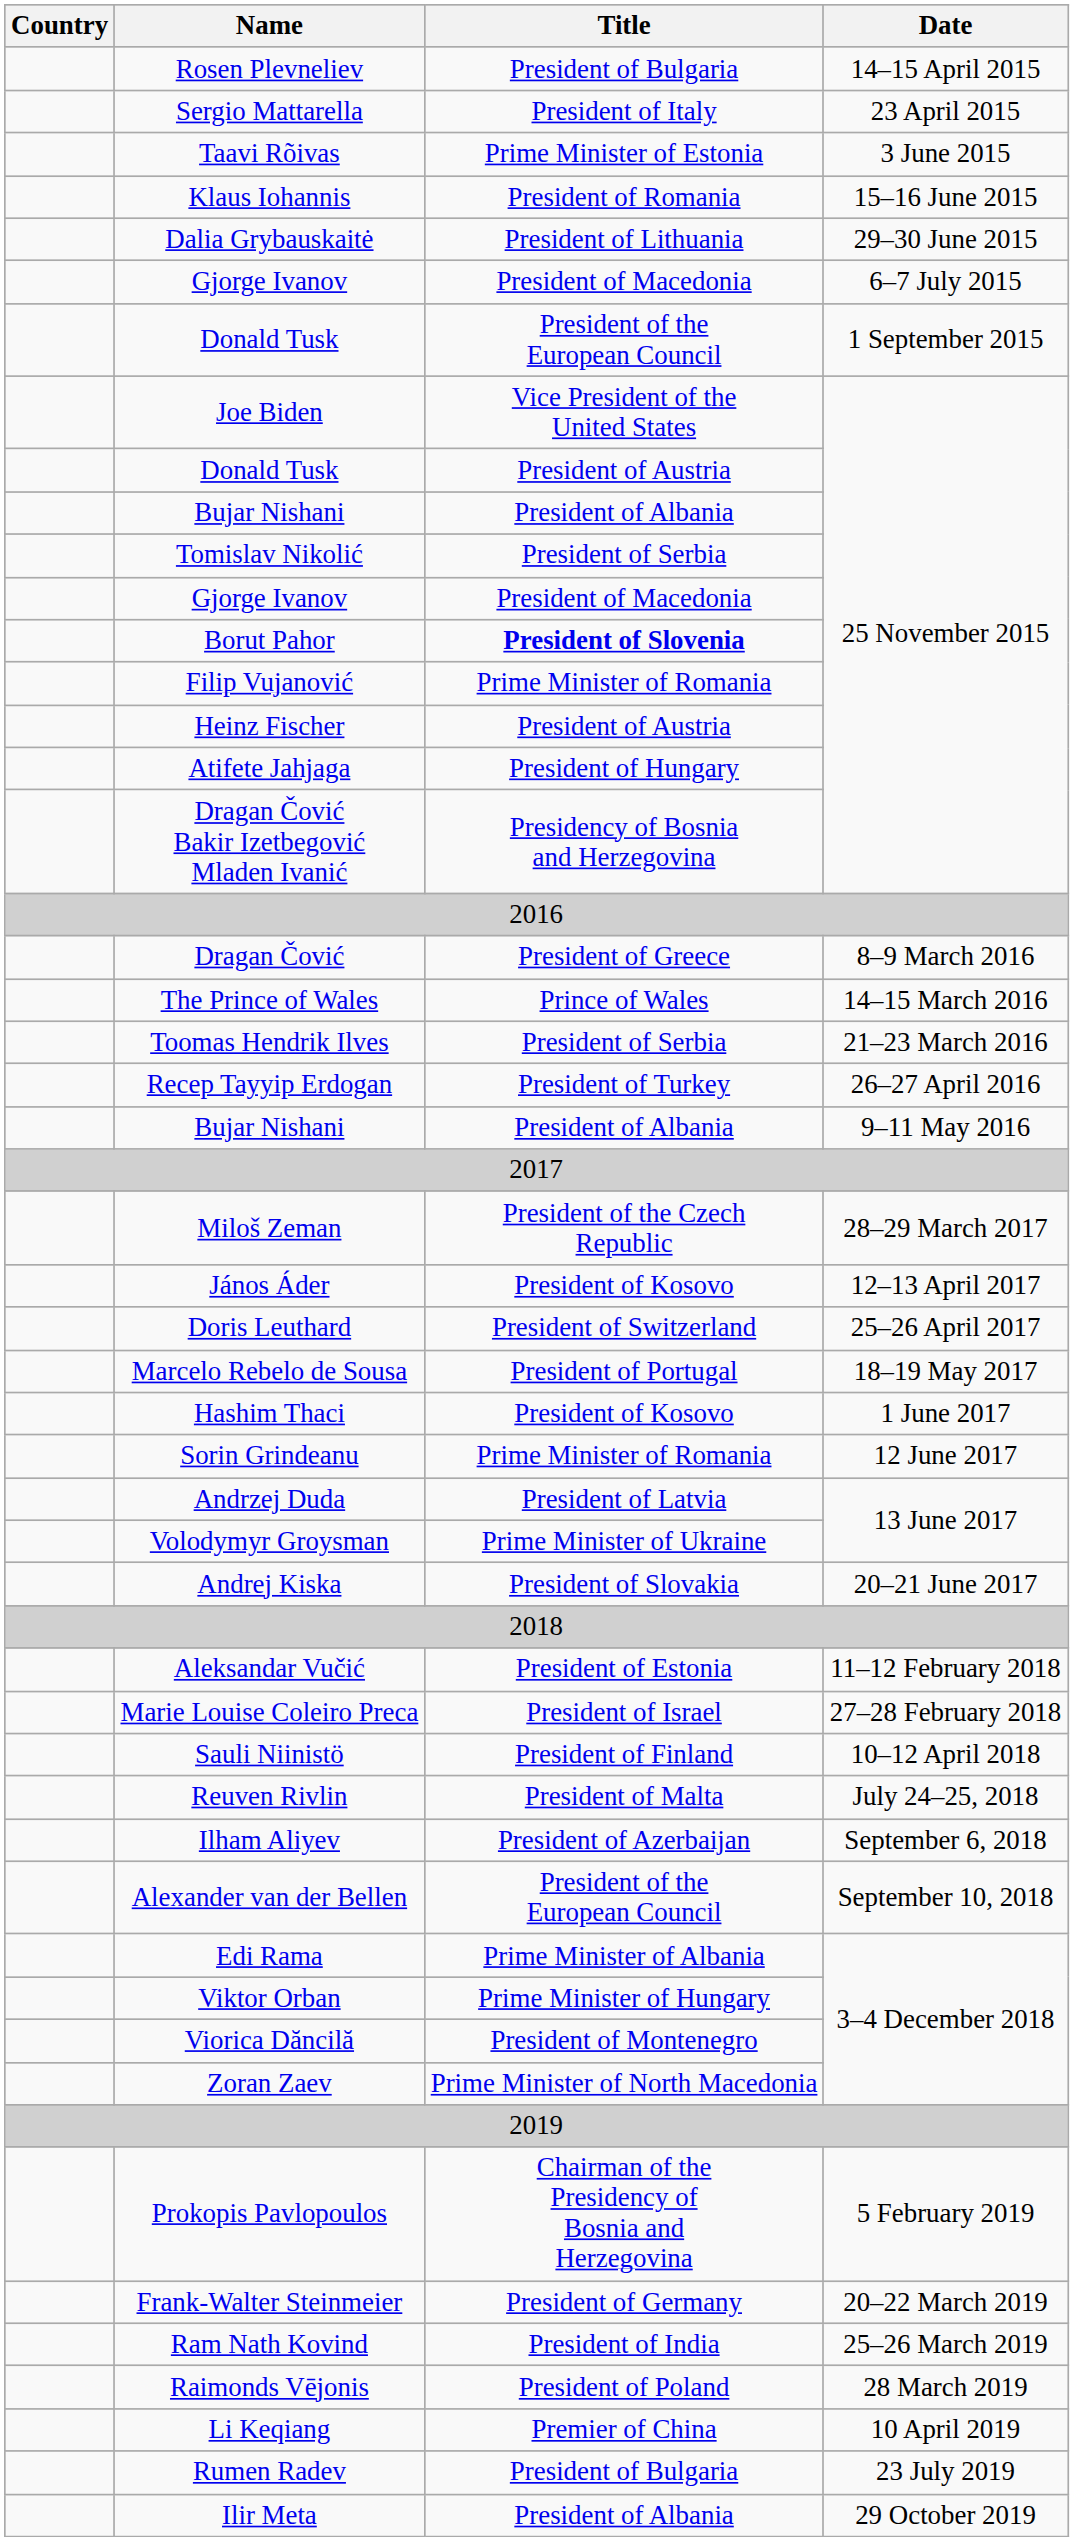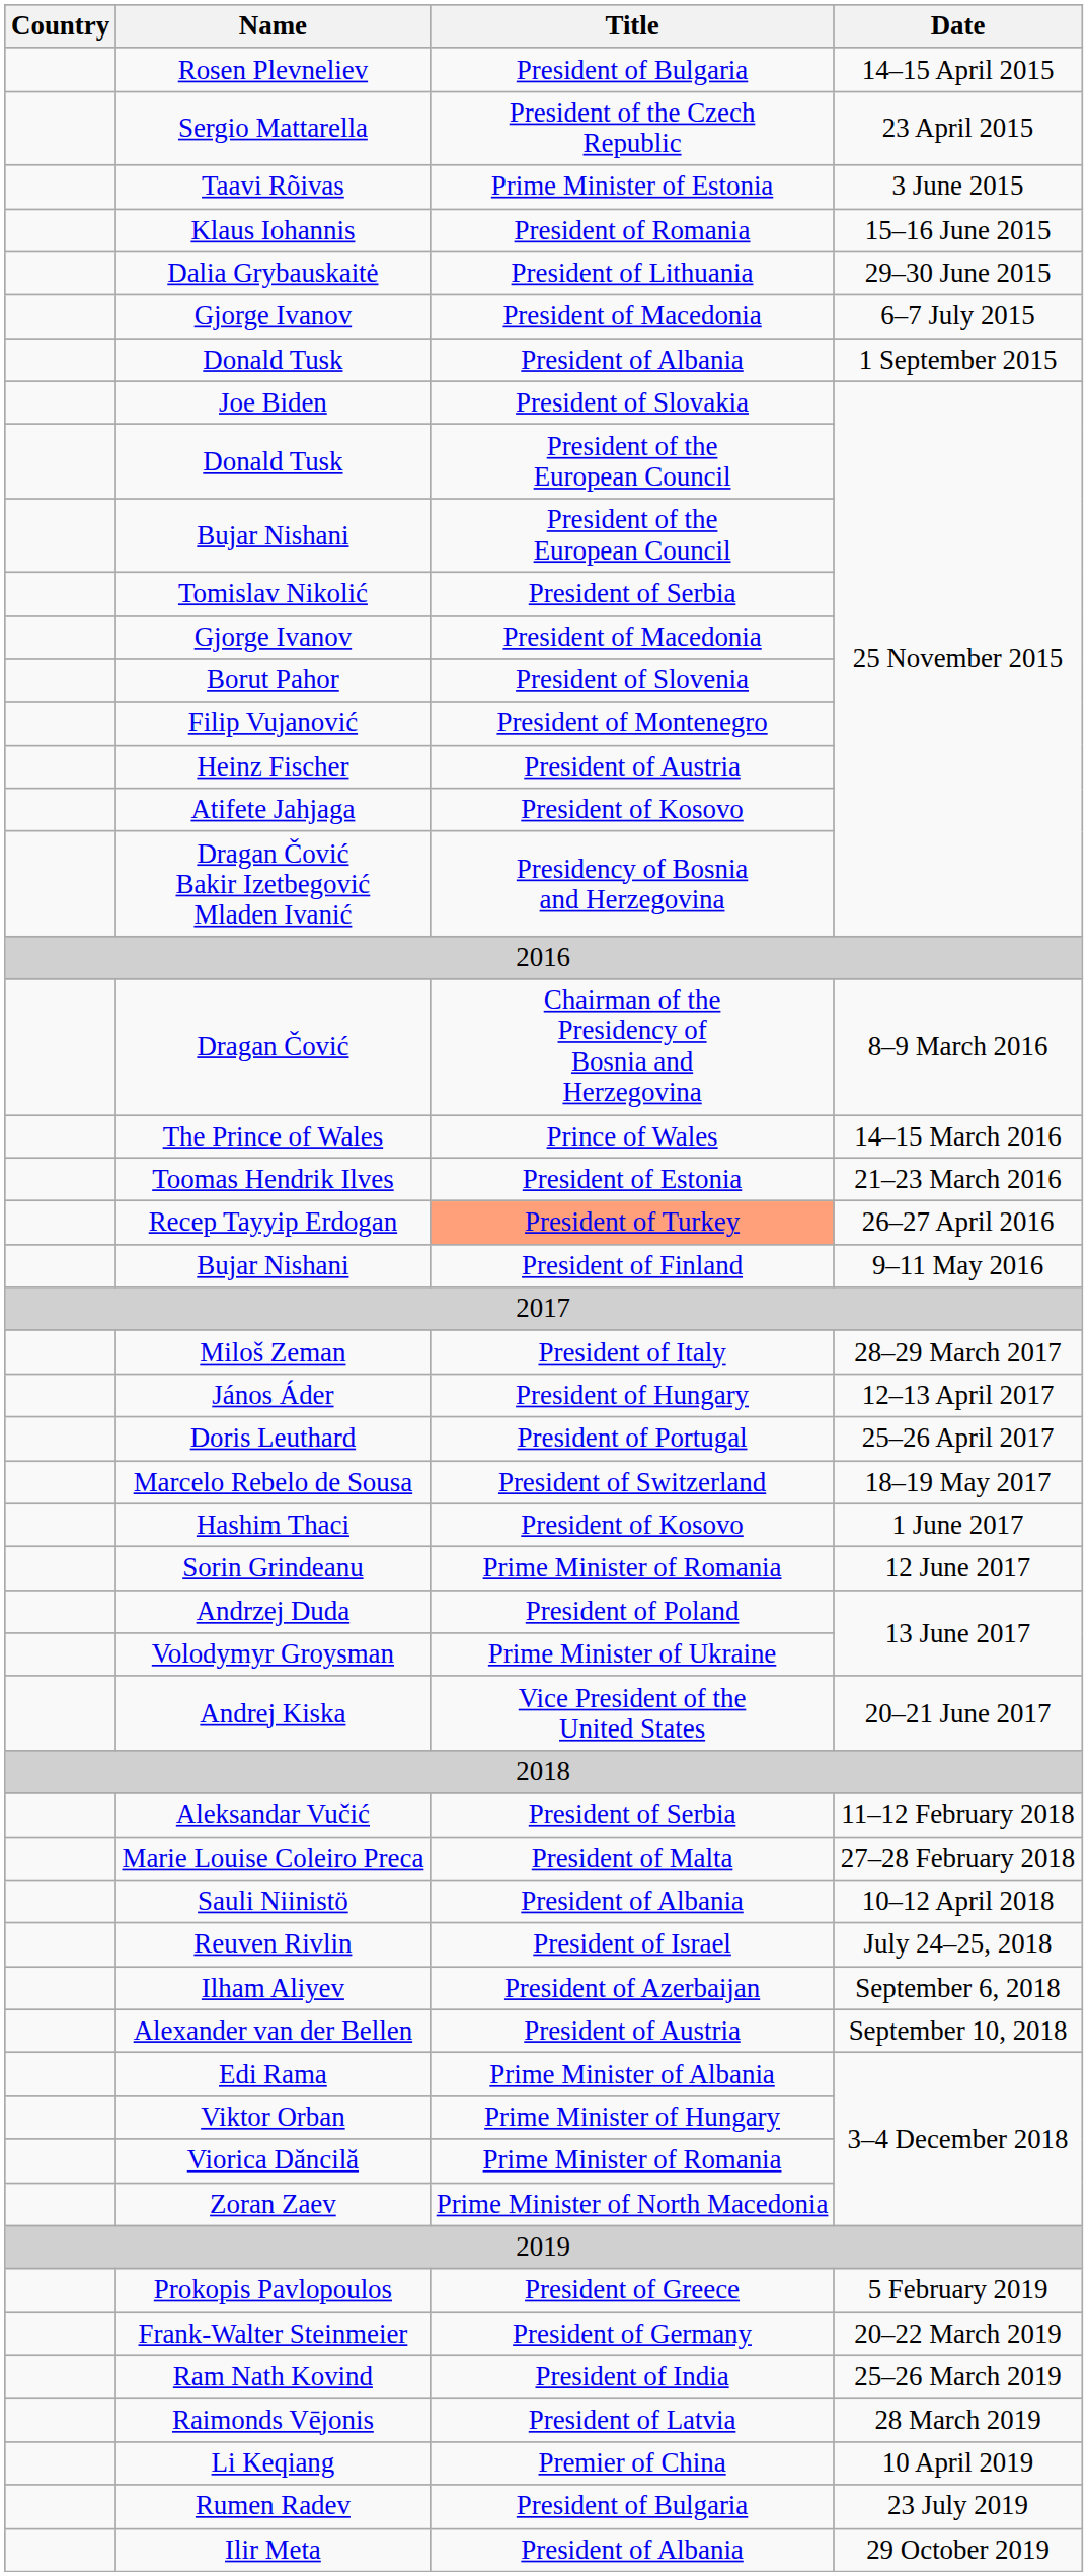Sergio Mattarella | Title: President of Italy -> President of the Czech Republic
Donald Tusk / 1 September 2015 | Title: President of the European Council -> President of Albania
Joe Biden | Title: Vice President of the United States -> President of Slovakia
Donald Tusk / 25 November 2015 | Title: President of Austria -> President of the European Council
Bujar Nishani / 25 November 2015 | Title: President of Albania -> President of the European Council
Borut Pahor | Title: bold -> normal
Filip Vujanović | Title: Prime Minister of Romania -> President of Montenegro
Atifete Jahjaga | Title: President of Hungary -> President of Kosovo
Dragan Čović | Title: President of Greece -> Chairman of the Presidency of Bosnia and Herzegovina
Toomas Hendrik Ilves | Title: President of Serbia -> President of Estonia
Recep Tayyip Erdogan | Title: no background -> lightsalmon background
Bujar Nishani / 9–11 May 2016 | Title: President of Albania -> President of Finland
Miloš Zeman | Title: President of the Czech Republic -> President of Italy
János Áder | Title: President of Kosovo -> President of Hungary
Doris Leuthard | Title: President of Switzerland -> President of Portugal
Marcelo Rebelo de Sousa | Title: President of Portugal -> President of Switzerland
Andrzej Duda | Title: President of Latvia -> President of Poland
Andrej Kiska | Title: President of Slovakia -> Vice President of the United States
Aleksandar Vučić | Title: President of Estonia -> President of Serbia
Marie Louise Coleiro Preca | Title: President of Israel -> President of Malta
Sauli Niinistö | Title: President of Finland -> President of Albania
Reuven Rivlin | Title: President of Malta -> President of Israel
Alexander van der Bellen | Title: President of the European Council -> President of Austria
Viorica Dăncilă | Title: President of Montenegro -> Prime Minister of Romania
Prokopis Pavlopoulos | Title: Chairman of the Presidency of Bosnia and Herzegovina -> President of Greece
Raimonds Vējonis | Title: President of Poland -> President of Latvia
